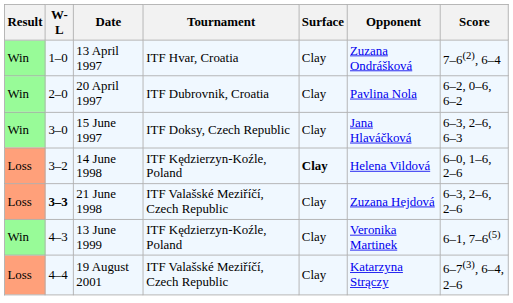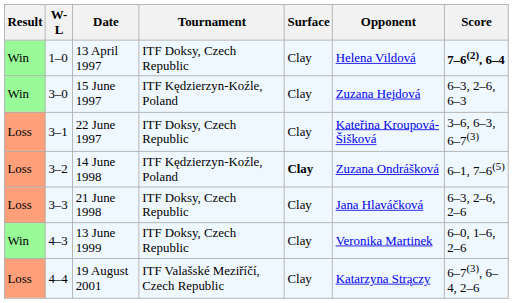13 April 1997 | Tournament: ITF Hvar, Croatia -> ITF Doksy, Czech Republic
13 April 1997 | Opponent: Zuzana Ondrášková -> Helena Vildová
13 April 1997 | Score: normal -> bold
- row: Win | 2–0 | 20 April 1997 | ITF Dubrovnik, Croatia | Clay | Pavlina Nola | 6–2, 0–6, 6–2
15 June 1997 | Tournament: ITF Doksy, Czech Republic -> ITF Kędzierzyn-Koźle, Poland
15 June 1997 | Opponent: Jana Hlaváčková -> Zuzana Hejdová
+ row: Loss | 3–1 | 22 June 1997 | ITF Doksy, Czech Republic | Clay | Kateřina Kroupová-Šišková | 3–6, 6–3, 6–7(3)
14 June 1998 | Opponent: Helena Vildová -> Zuzana Ondrášková
14 June 1998 | Score: 6–0, 1–6, 2–6 -> 6–1, 7–6(5)
21 June 1998 | W-L: bold -> normal
21 June 1998 | Tournament: ITF Valašské Meziříčí, Czech Republic -> ITF Doksy, Czech Republic
21 June 1998 | Opponent: Zuzana Hejdová -> Jana Hlaváčková
13 June 1999 | Tournament: ITF Kędzierzyn-Koźle, Poland -> ITF Doksy, Czech Republic
13 June 1999 | Score: 6–1, 7–6(5) -> 6–0, 1–6, 2–6
